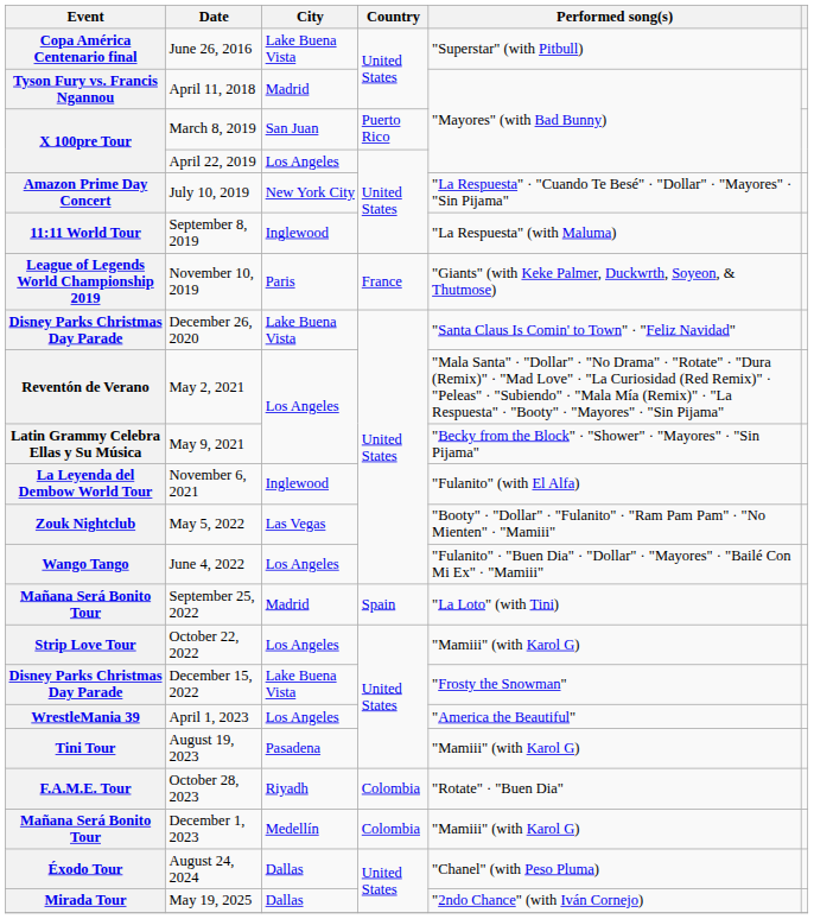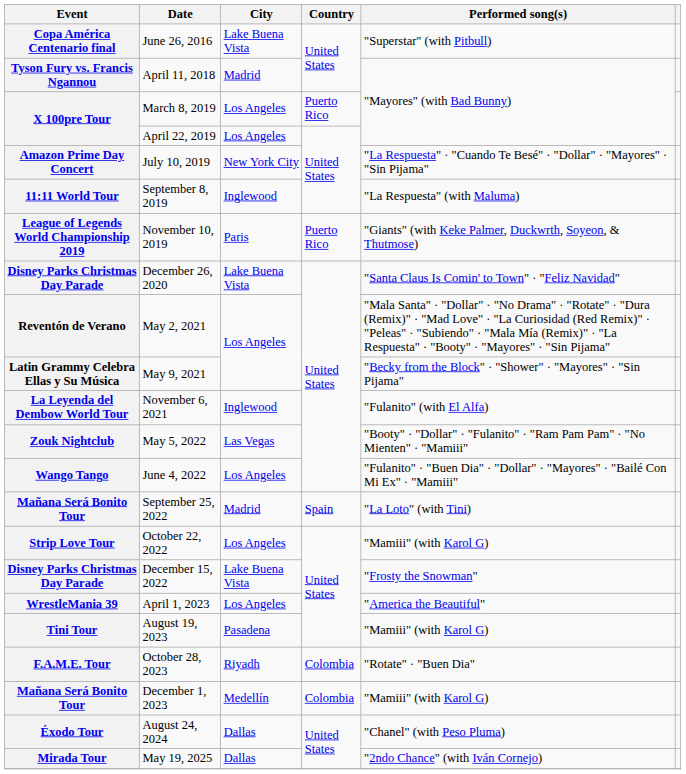March 8, 2019 | City: San Juan -> Los Angeles
November 10, 2019 | Country: France -> Puerto Rico
